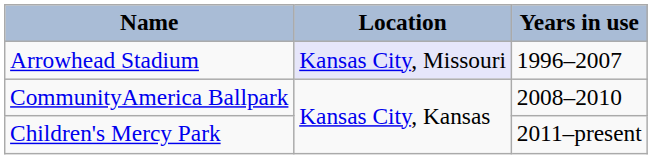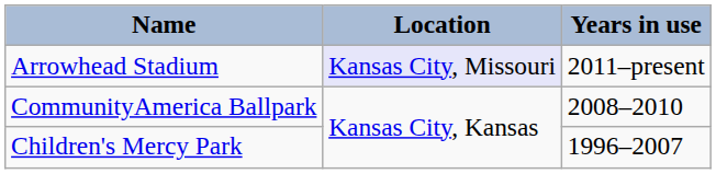Arrowhead Stadium | Years in use: 1996–2007 -> 2011–present
Children's Mercy Park | Years in use: 2011–present -> 1996–2007
